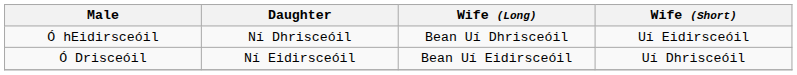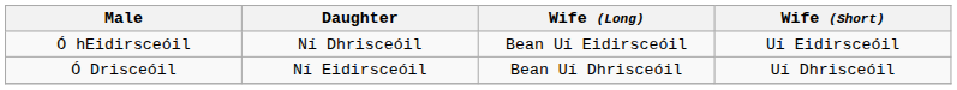Ó hEidirsceóil | Wife (Long): Bean Uí Dhrisceóil -> Bean Uí Eidirsceóil
Ó Drisceóil | Wife (Long): Bean Uí Eidirsceóil -> Bean Uí Dhrisceóil
